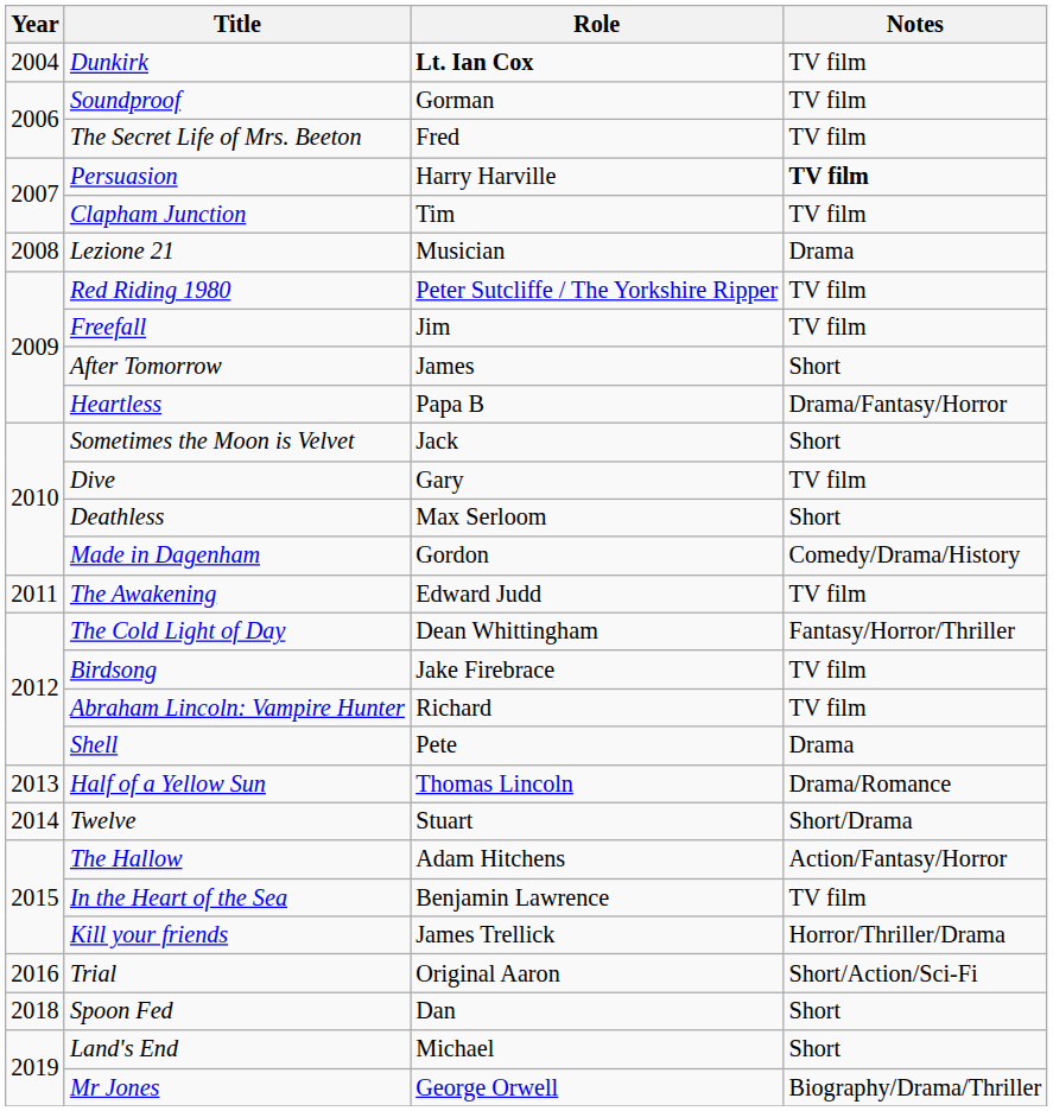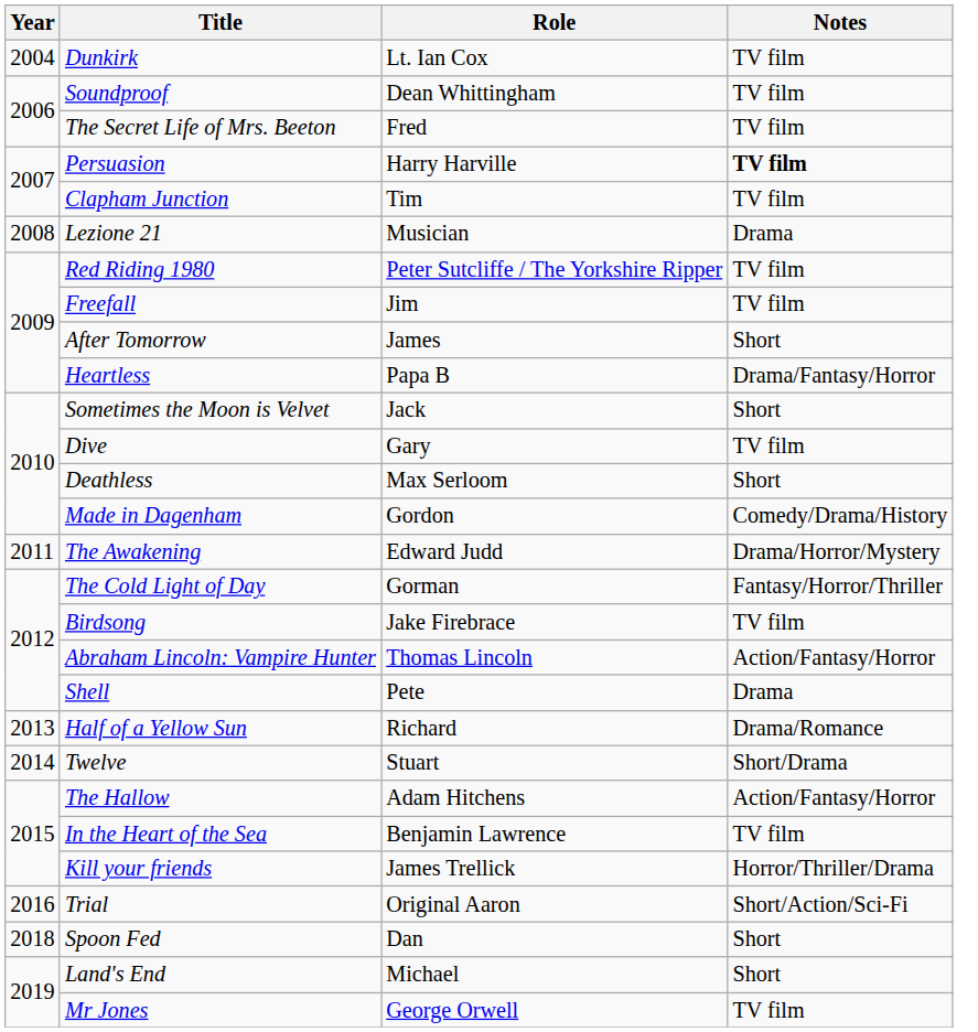Dunkirk | Role: bold -> normal
Soundproof | Role: Gorman -> Dean Whittingham
The Awakening | Notes: TV film -> Drama/Horror/Mystery
The Cold Light of Day | Role: Dean Whittingham -> Gorman
Abraham Lincoln: Vampire Hunter | Role: Richard -> Thomas Lincoln
Abraham Lincoln: Vampire Hunter | Notes: TV film -> Action/Fantasy/Horror
Half of a Yellow Sun | Role: Thomas Lincoln -> Richard
Mr Jones | Notes: Biography/Drama/Thriller -> TV film
